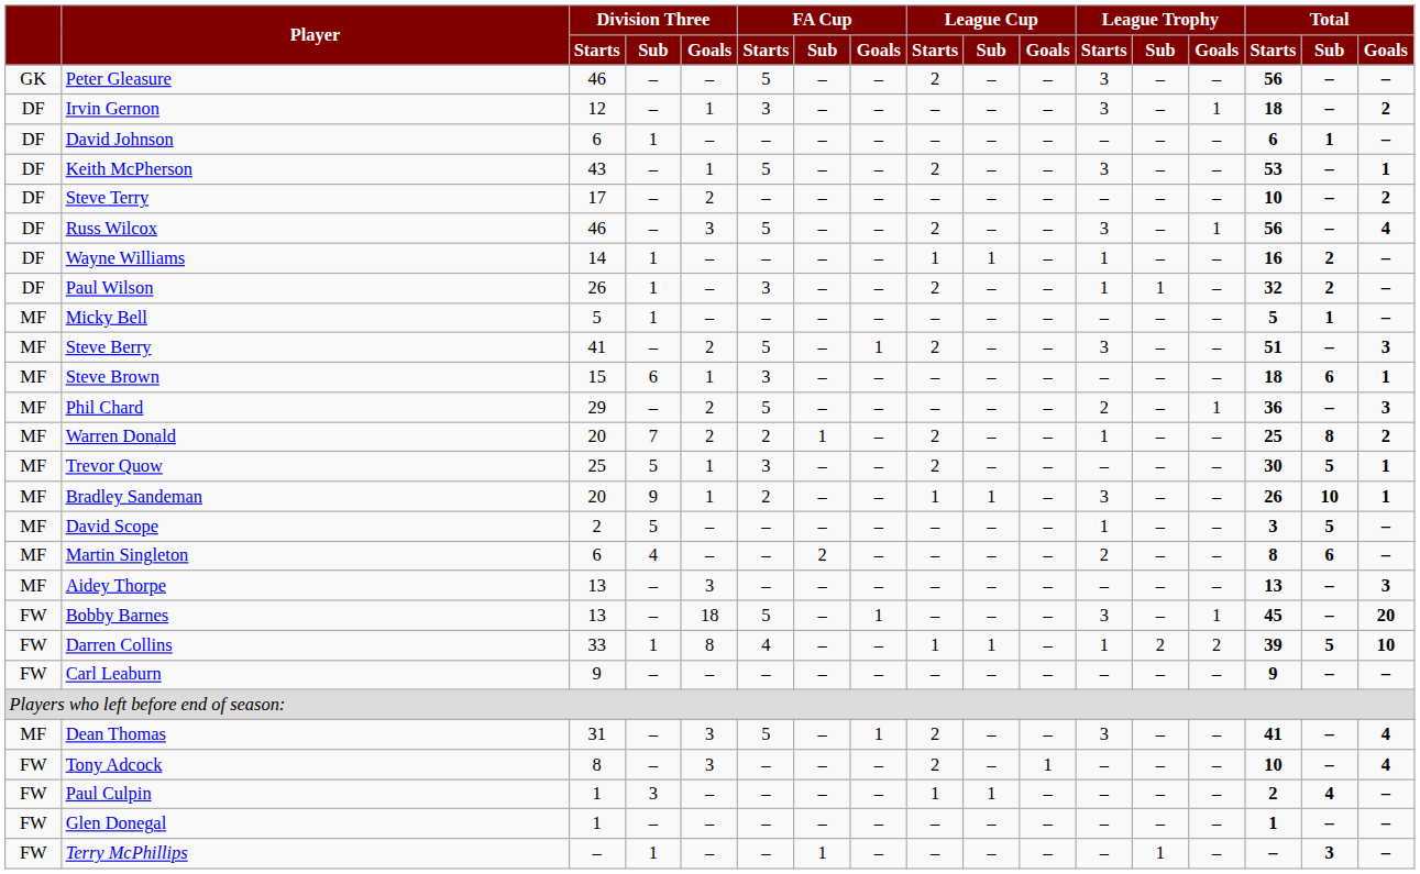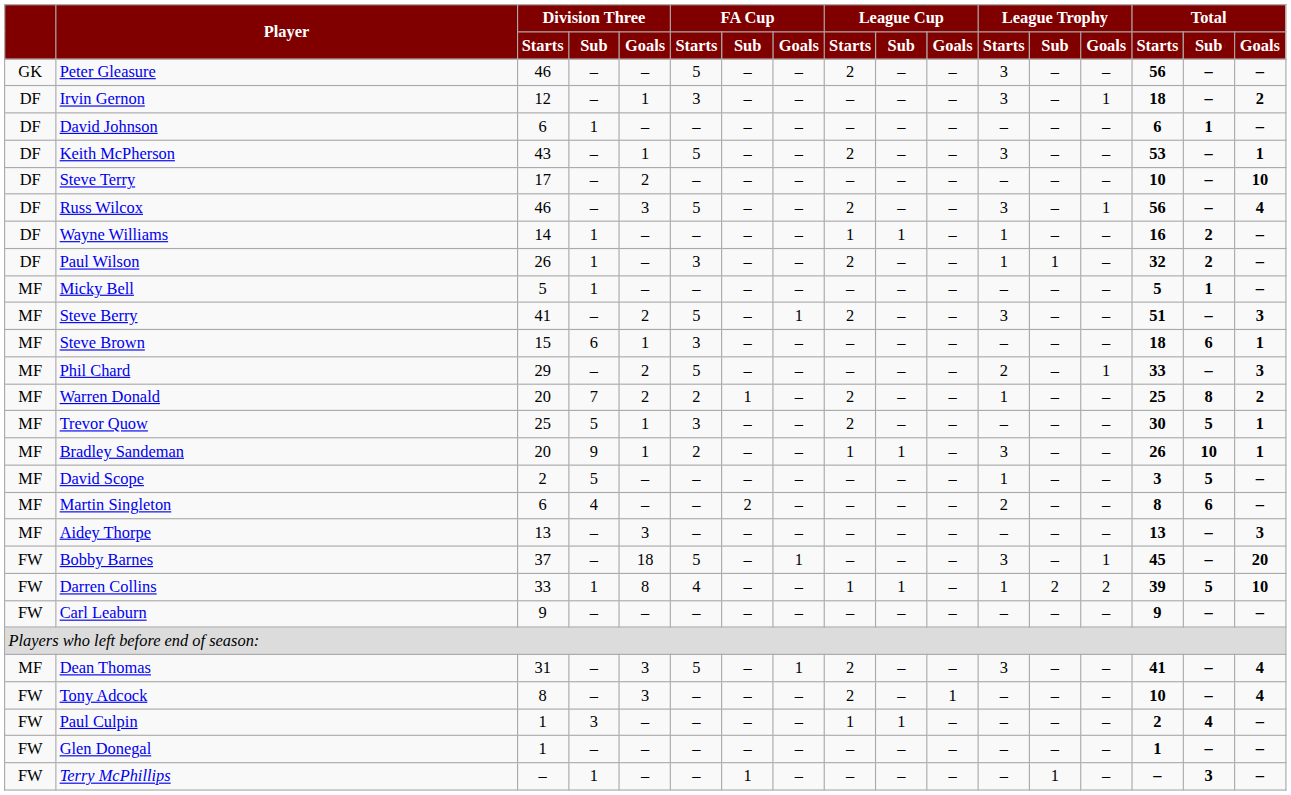Steve Terry | Total / Goals: 2 -> 10
Phil Chard | Total / Starts: 36 -> 33
Bobby Barnes | Division Three / Starts: 13 -> 37
